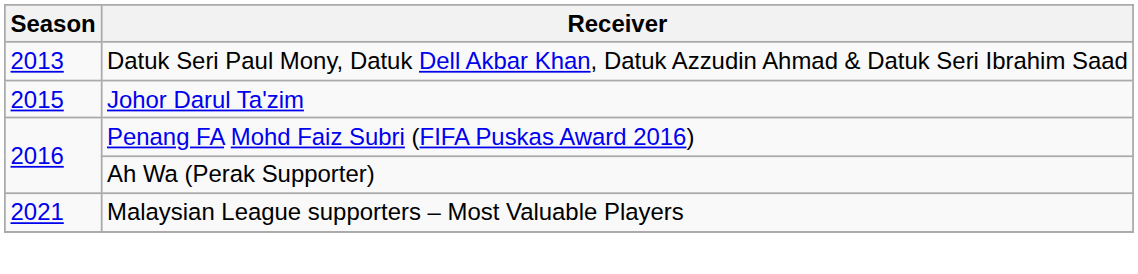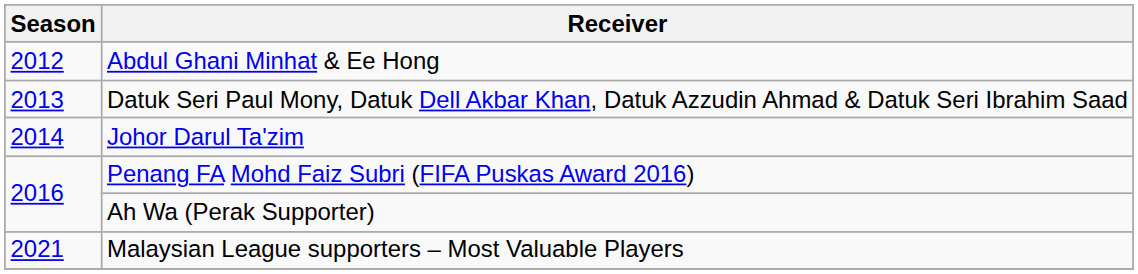+ row: 2012 | Abdul Ghani Minhat & Ee Hong
Johor Darul Ta'zim | Season: 2015 -> 2014
